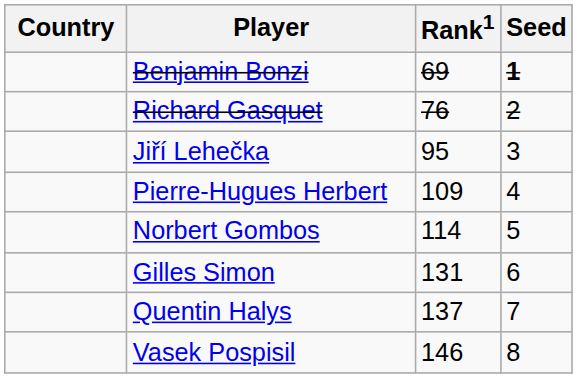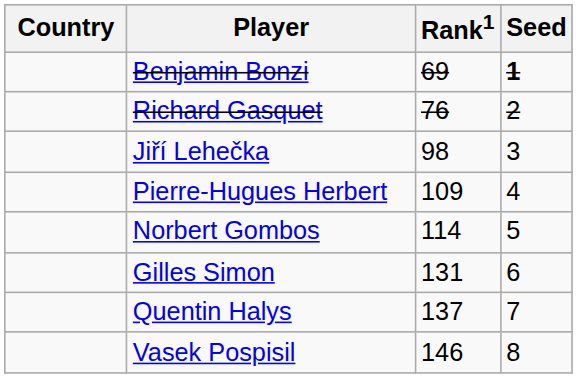Jiří Lehečka | Rank1: 95 -> 98
